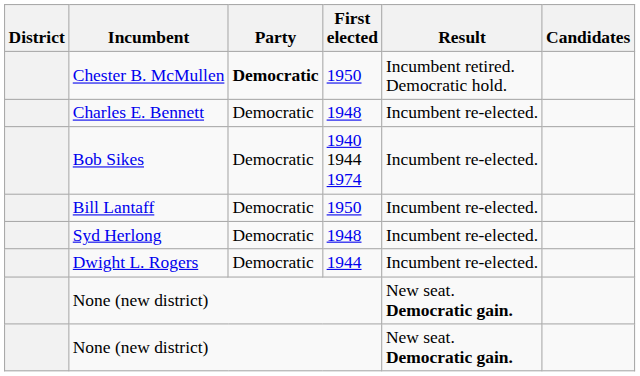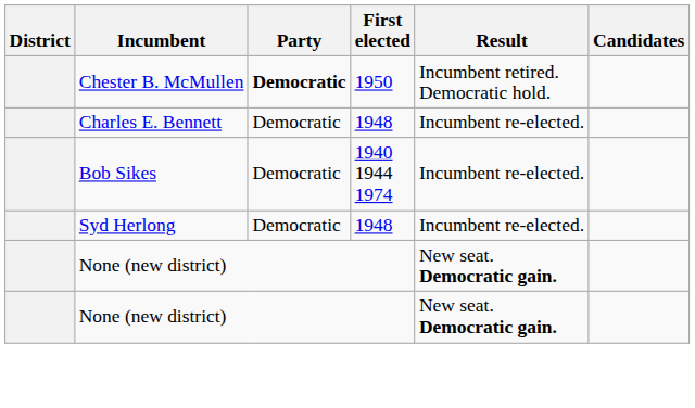- row: Bill Lantaff | Democratic | 1950 | Incumbent re-elected.
- row: Dwight L. Rogers | Democratic | 1944 | Incumbent re-elected.
